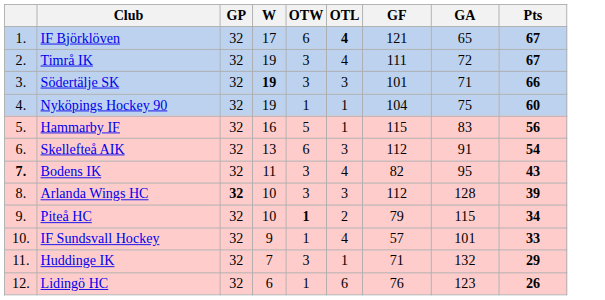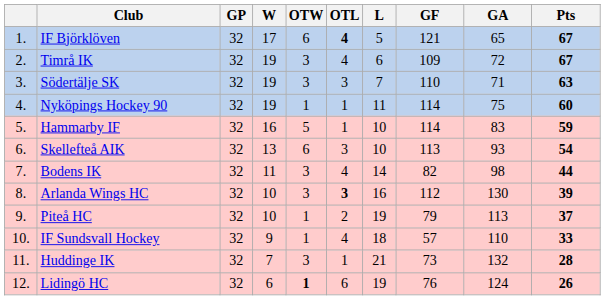+ column: L | 5 | 6 | 7 | 11 | 10 | 10 | 14 | 16 | 19 | 18 | 21 | 19
Timrå IK | GF: 111 -> 109
Södertälje SK | W: bold -> normal
Södertälje SK | GF: 101 -> 110
Södertälje SK | Pts: 66 -> 63
Nyköpings Hockey 90 | GF: 104 -> 114
Hammarby IF | GF: 115 -> 114
Hammarby IF | Pts: 56 -> 59
Skellefteå AIK | GF: 112 -> 113
Skellefteå AIK | GA: 91 -> 93
Bodens IK | column 1: bold -> normal
Bodens IK | GA: 95 -> 98
Bodens IK | Pts: 43 -> 44
Arlanda Wings HC | GP: bold -> normal
Arlanda Wings HC | OTL: normal -> bold
Arlanda Wings HC | GA: 128 -> 130
Piteå HC | OTW: bold -> normal
Piteå HC | GA: 115 -> 113
Piteå HC | Pts: 34 -> 37
IF Sundsvall Hockey | GA: 101 -> 110
Huddinge IK | GF: 71 -> 73
Huddinge IK | Pts: 29 -> 28
Lidingö HC | OTW: normal -> bold
Lidingö HC | GA: 123 -> 124
